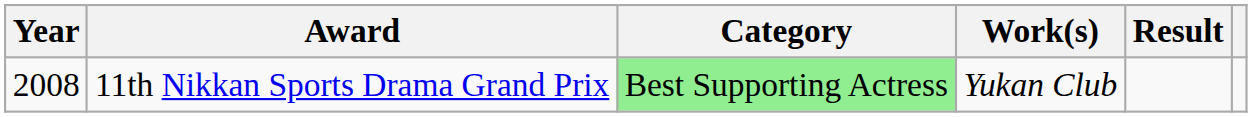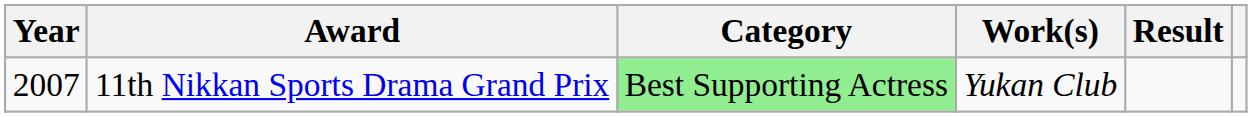11th Nikkan Sports Drama Grand Prix | Year: 2008 -> 2007
